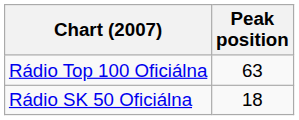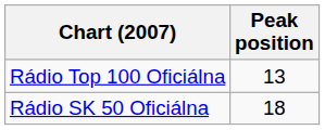Rádio Top 100 Oficiálna | Peak position: 63 -> 13
